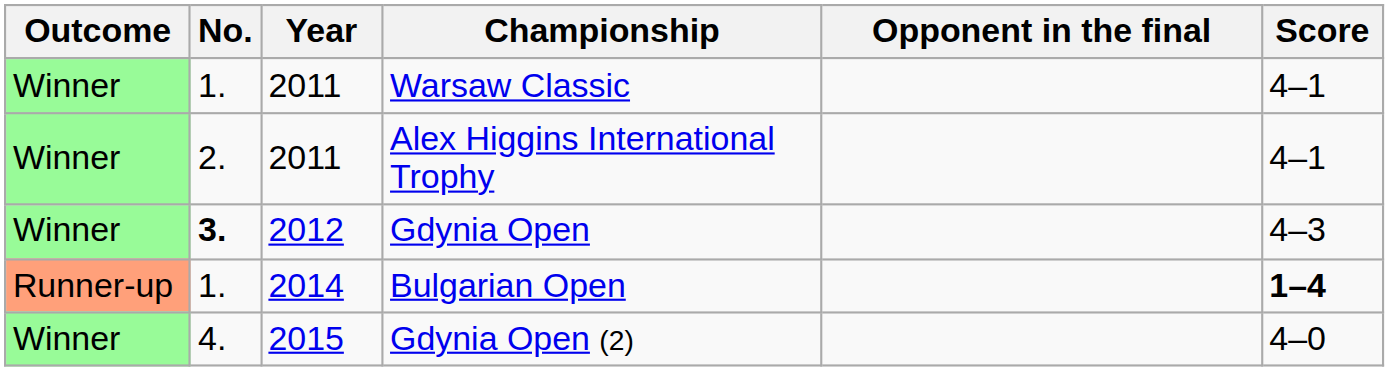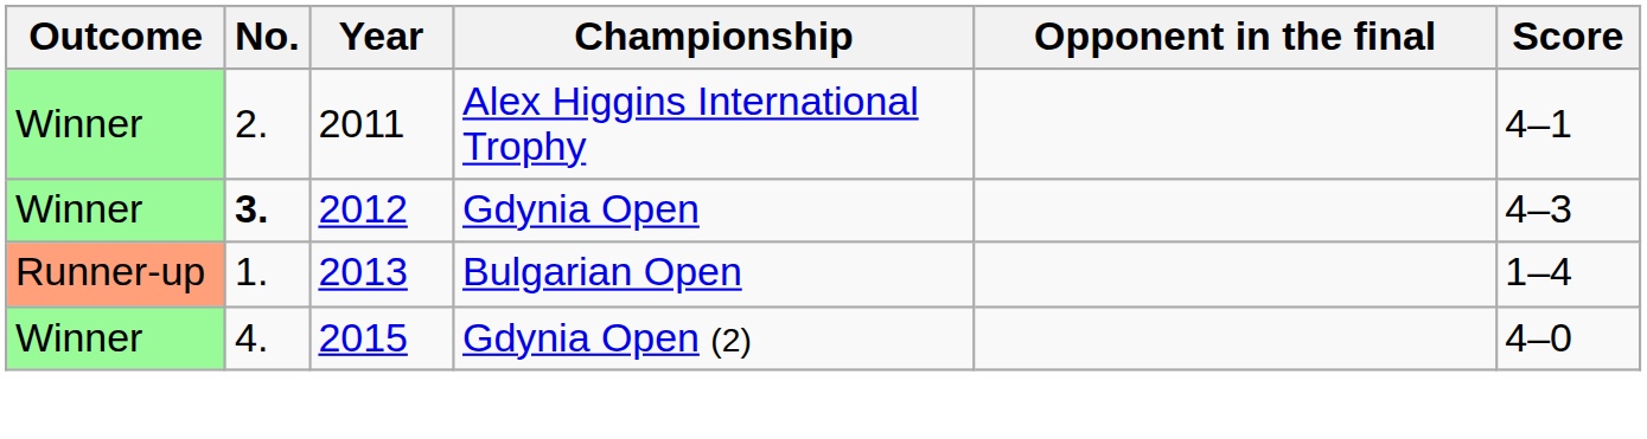- row: Winner | 1. | 2011 | Warsaw Classic | 4–1
Bulgarian Open | Year: 2014 -> 2013
Bulgarian Open | Score: bold -> normal
